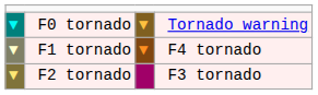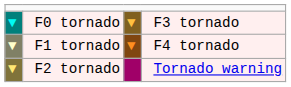F0 tornado | column 4: Tornado warning -> F3 tornado
F2 tornado | column 4: F3 tornado -> Tornado warning
